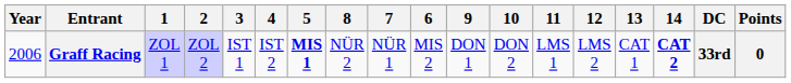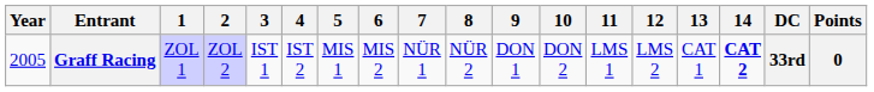columns swapped: 6 <-> 8
Graff Racing | Year: 2006 -> 2005
Graff Racing | 5: bold -> normal
